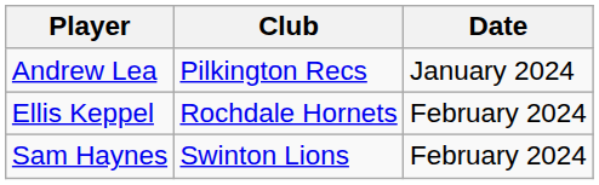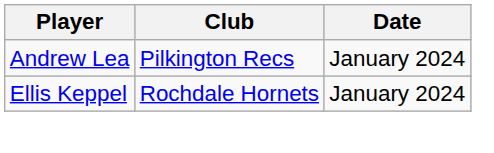Ellis Keppel | Date: February 2024 -> January 2024
- row: Sam Haynes | Swinton Lions | February 2024
